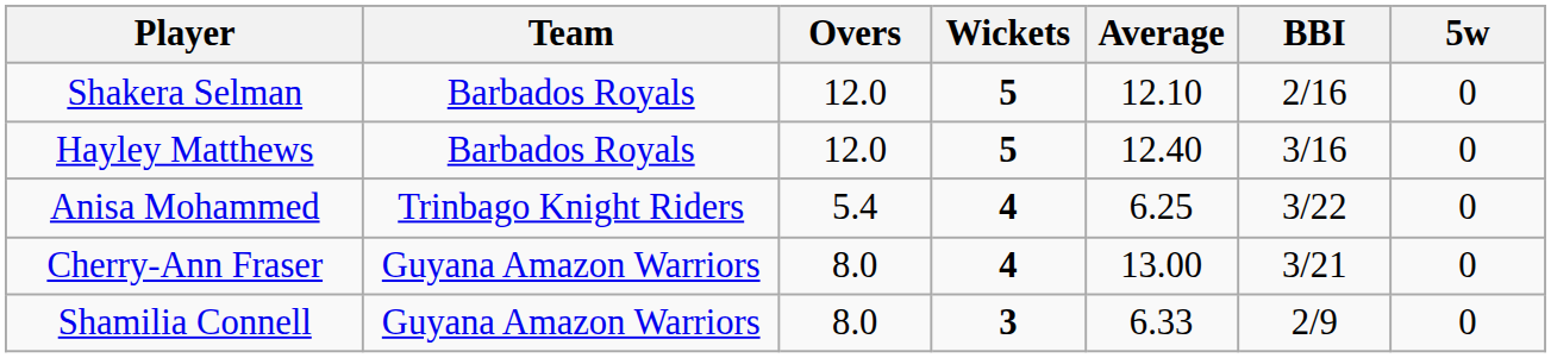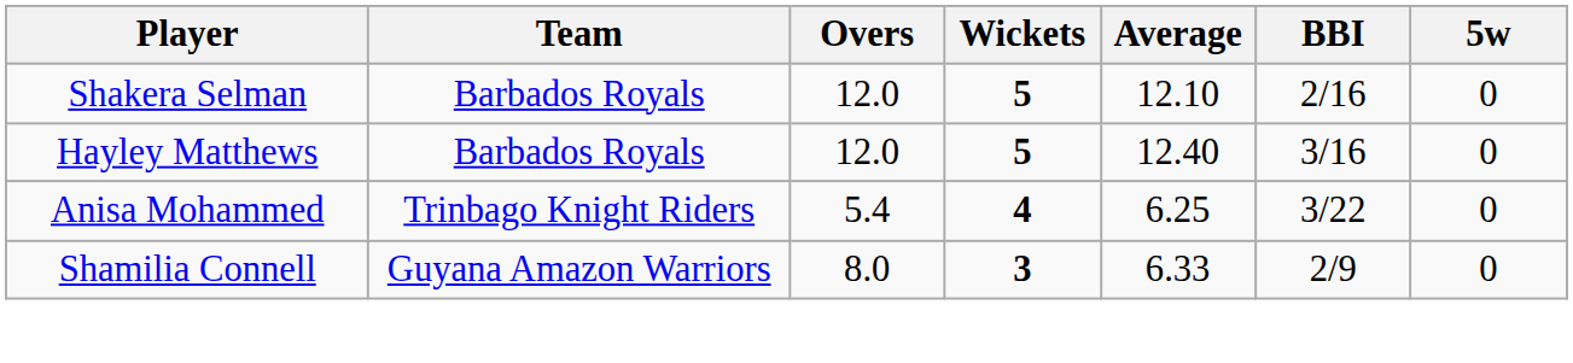- row: Cherry-Ann Fraser | Guyana Amazon Warriors | 8.0 | 4 | 13.00 | 3/21 | 0
